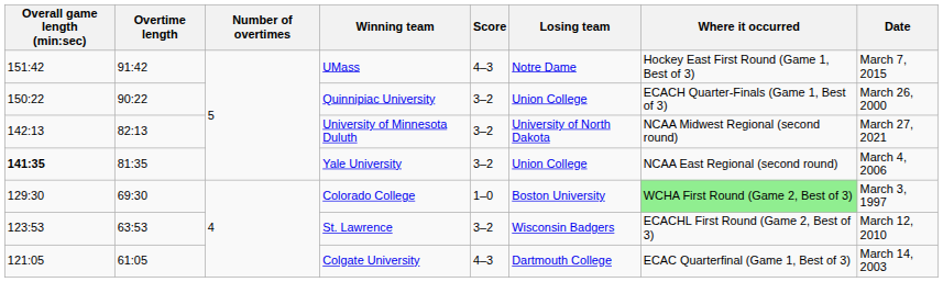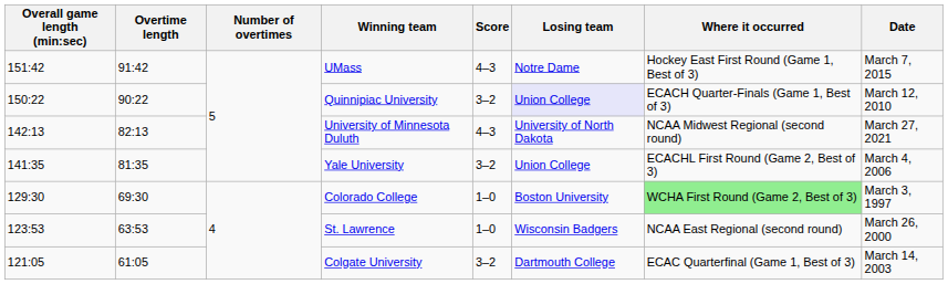Quinnipiac University | Losing team: no background -> lavender background
Quinnipiac University | Date: March 26, 2000 -> March 12, 2010
University of Minnesota Duluth | Score: 3–2 -> 4–3
Yale University | Overall game length (min:sec): bold -> normal
Yale University | Where it occurred: NCAA East Regional (second round) -> ECACHL First Round (Game 2, Best of 3)
St. Lawrence | Score: 3–2 -> 1–0
St. Lawrence | Where it occurred: ECACHL First Round (Game 2, Best of 3) -> NCAA East Regional (second round)
St. Lawrence | Date: March 12, 2010 -> March 26, 2000
Colgate University | Score: 4–3 -> 3–2
